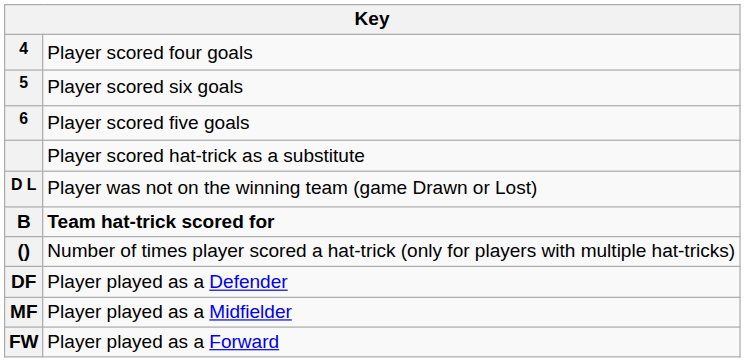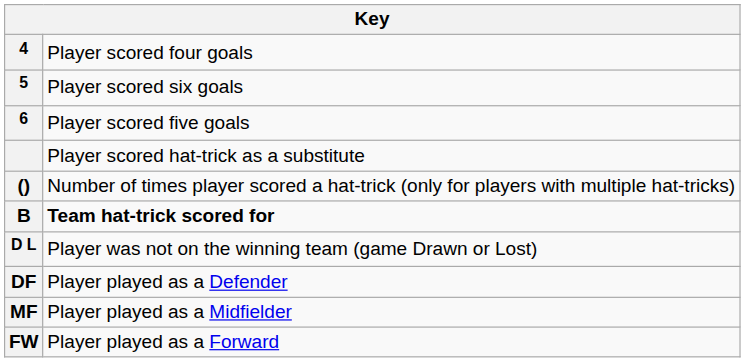rows swapped: D L <-> ()
